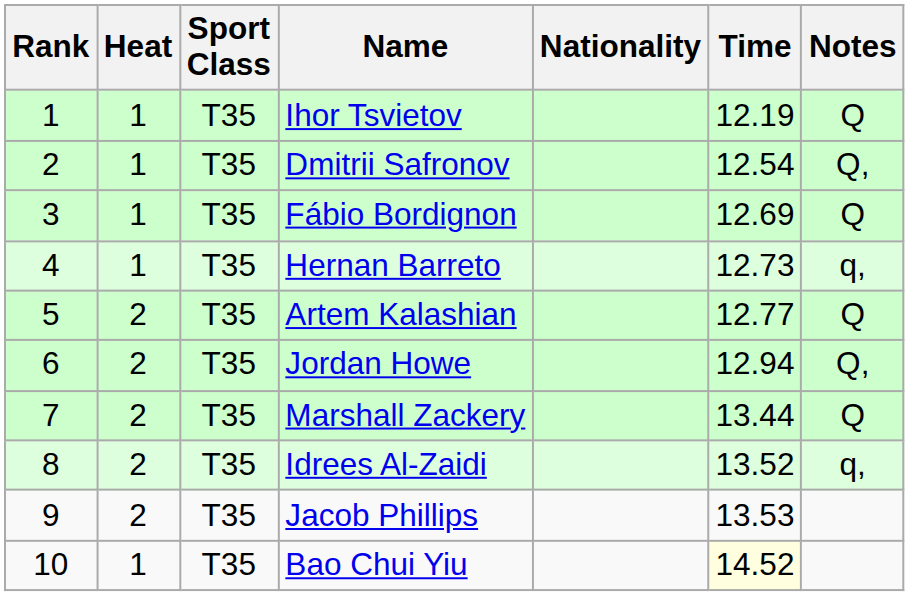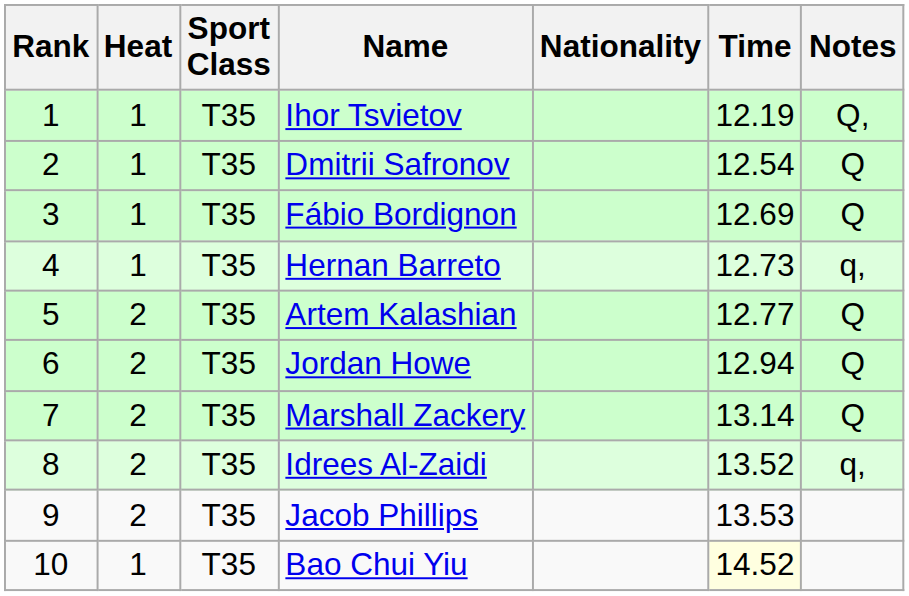Ihor Tsvietov | Notes: Q -> Q,
Dmitrii Safronov | Notes: Q, -> Q
Jordan Howe | Notes: Q, -> Q
Marshall Zackery | Time: 13.44 -> 13.14
